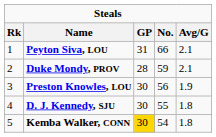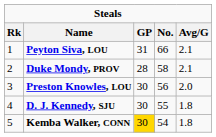Duke Mondy, PROV | No.: 59 -> 58
Preston Knowles, LOU | Avg/G: 1.9 -> 2.0
